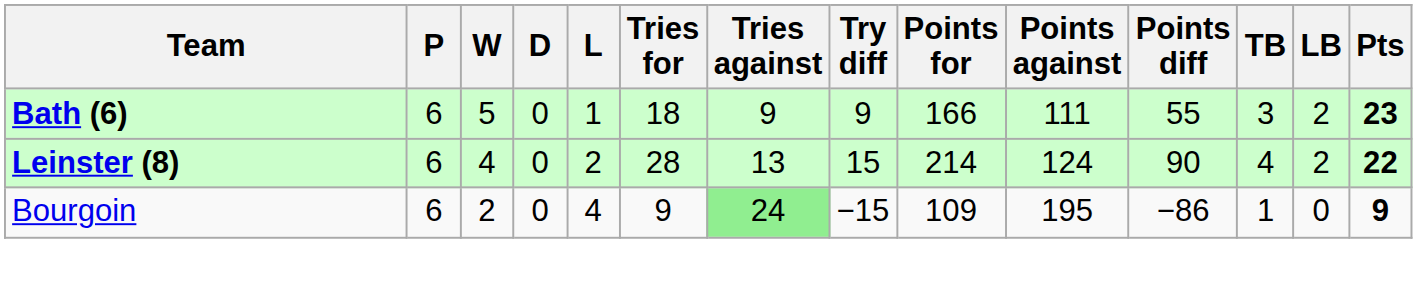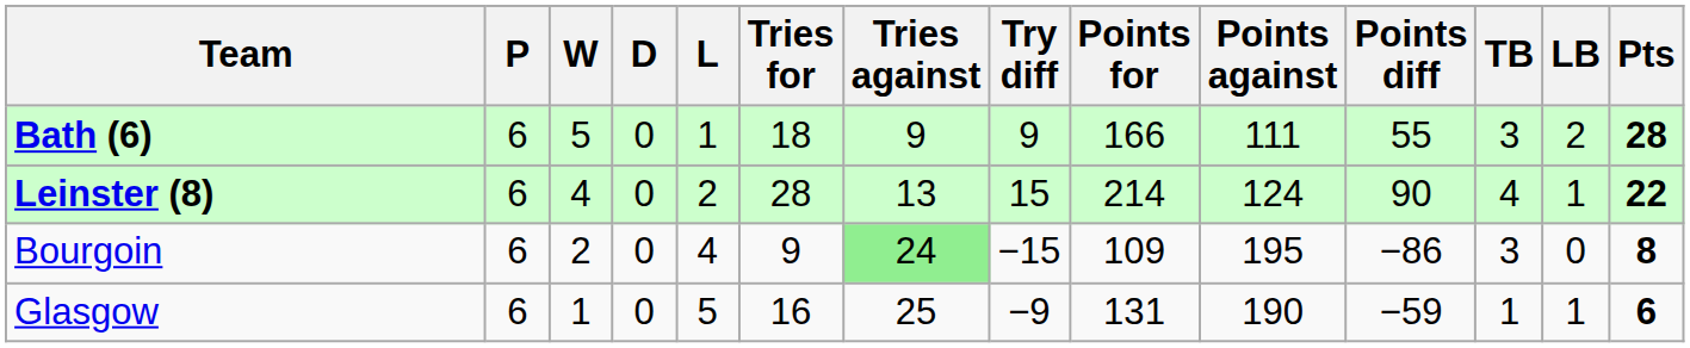Bath (6) | Pts: 23 -> 28
Leinster (8) | LB: 2 -> 1
Bourgoin | TB: 1 -> 3
Bourgoin | Pts: 9 -> 8
+ row: Glasgow | 6 | 1 | 0 | 5 | 16 | 25 | −9 | 131 | 190 | −59 | 1 | 1 | 6
